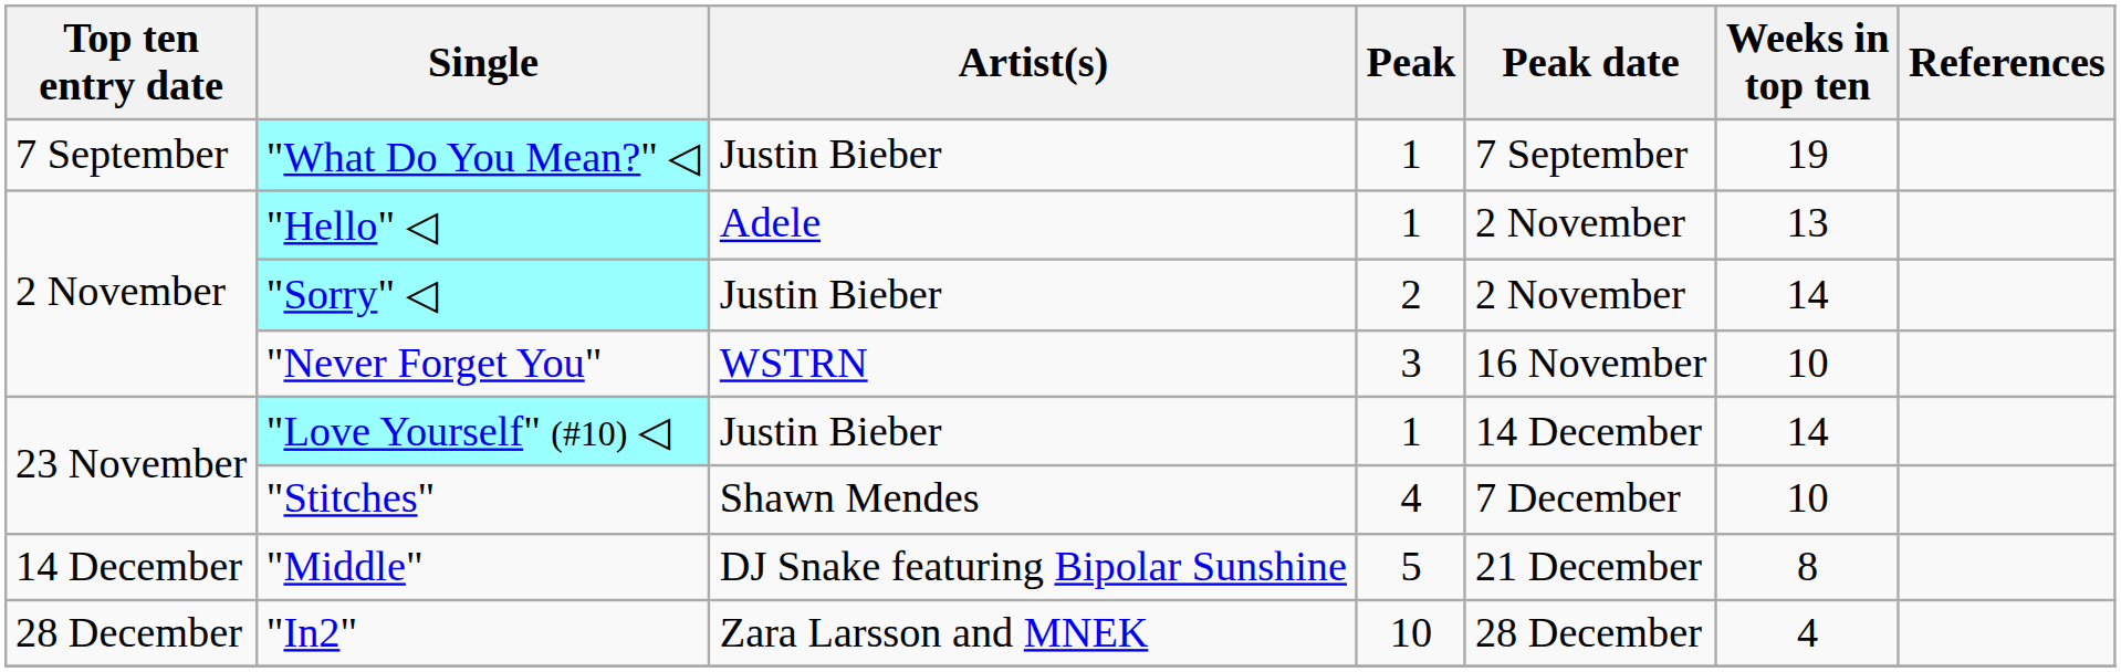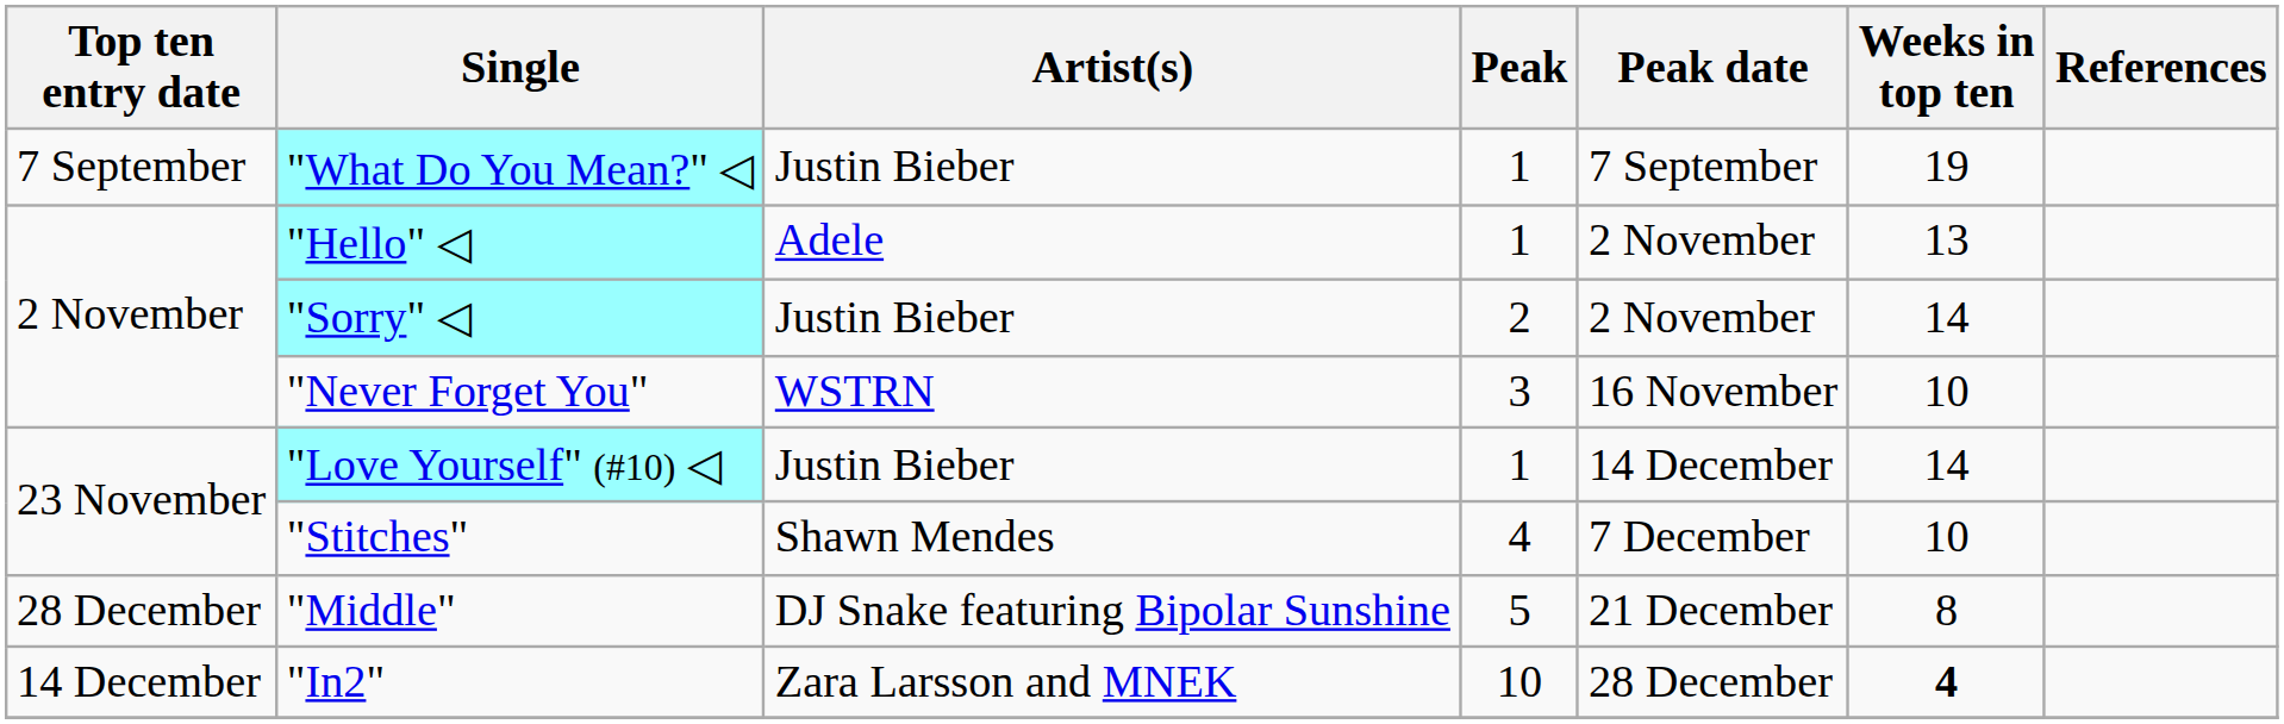"Middle" | Top ten entry date: 14 December -> 28 December
"In2" | Top ten entry date: 28 December -> 14 December
"In2" | Weeks in top ten: normal -> bold
